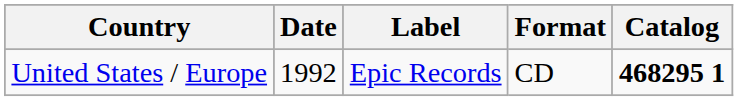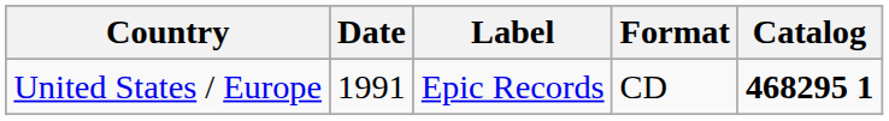United States / Europe | Date: 1992 -> 1991
